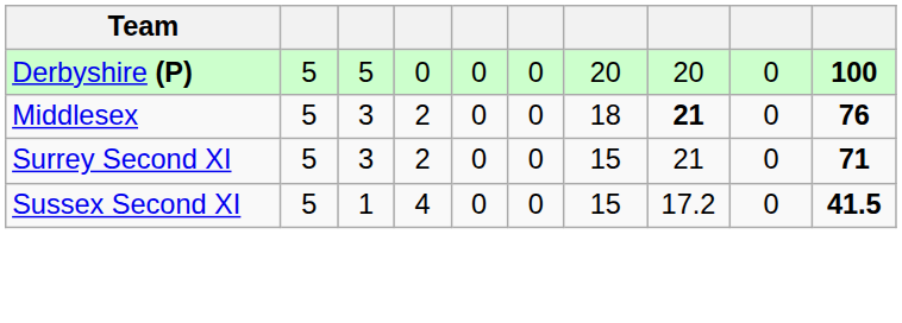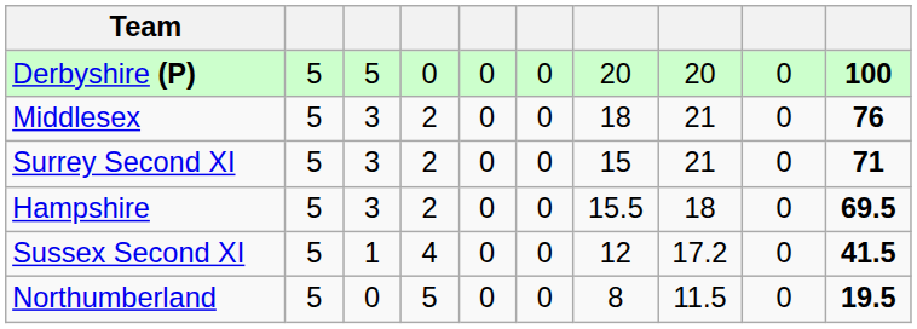Middlesex | column 8: bold -> normal
+ row: Hampshire | 5 | 3 | 2 | 0 | 0 | 15.5 | 18 | 0 | 69.5
Sussex Second XI | column 7: 15 -> 12
+ row: Northumberland | 5 | 0 | 5 | 0 | 0 | 8 | 11.5 | 0 | 19.5
